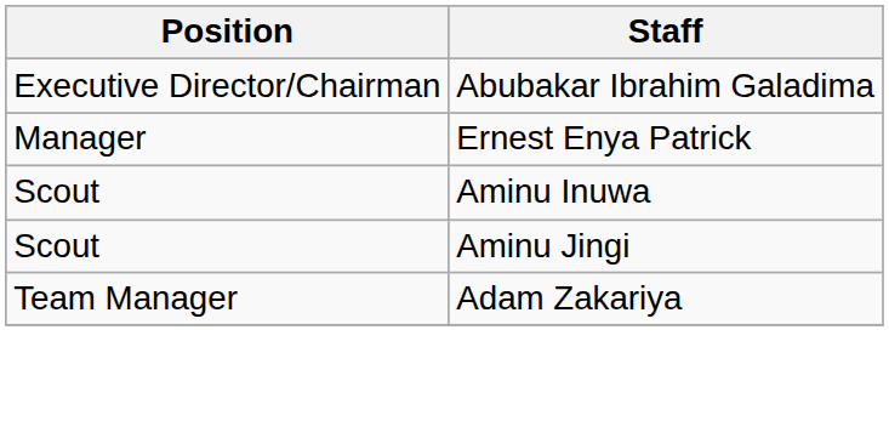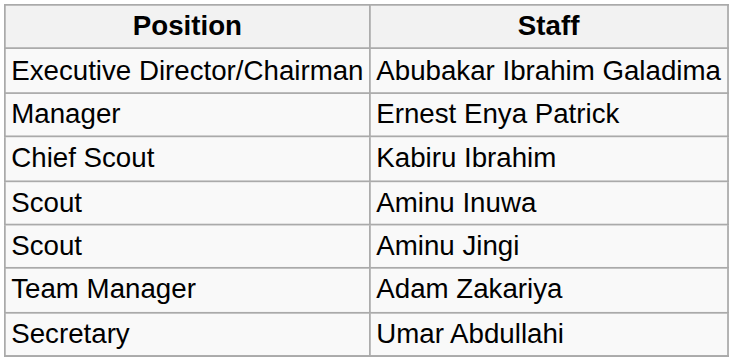+ row: Chief Scout | Kabiru Ibrahim
+ row: Secretary | Umar Abdullahi
